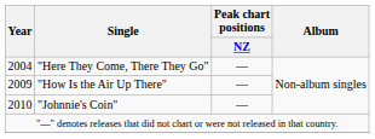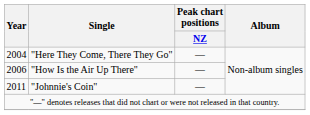"How Is the Air Up There" | Year: 2009 -> 2006
"Johnnie's Coin" | Year: 2010 -> 2011
